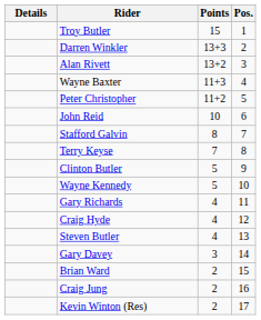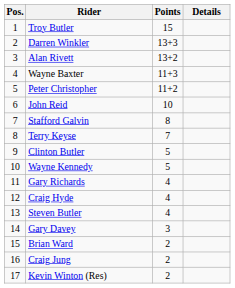columns swapped: Pos. <-> Details
